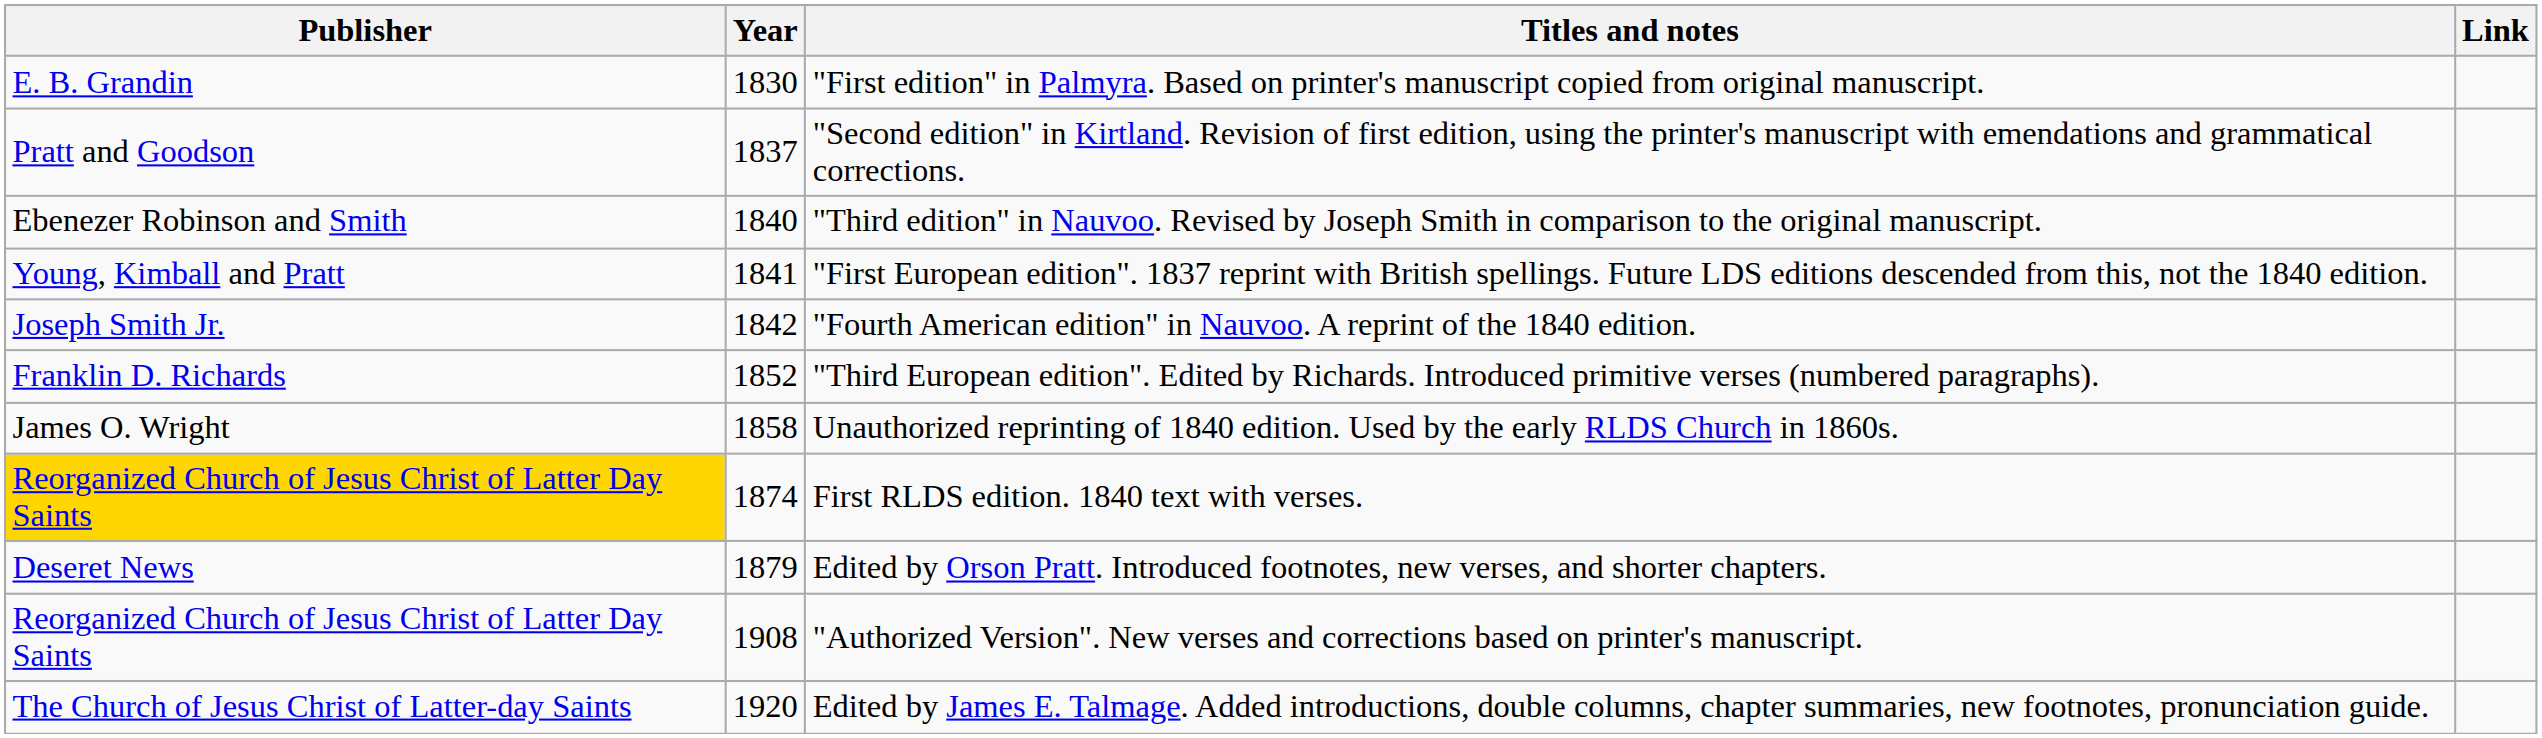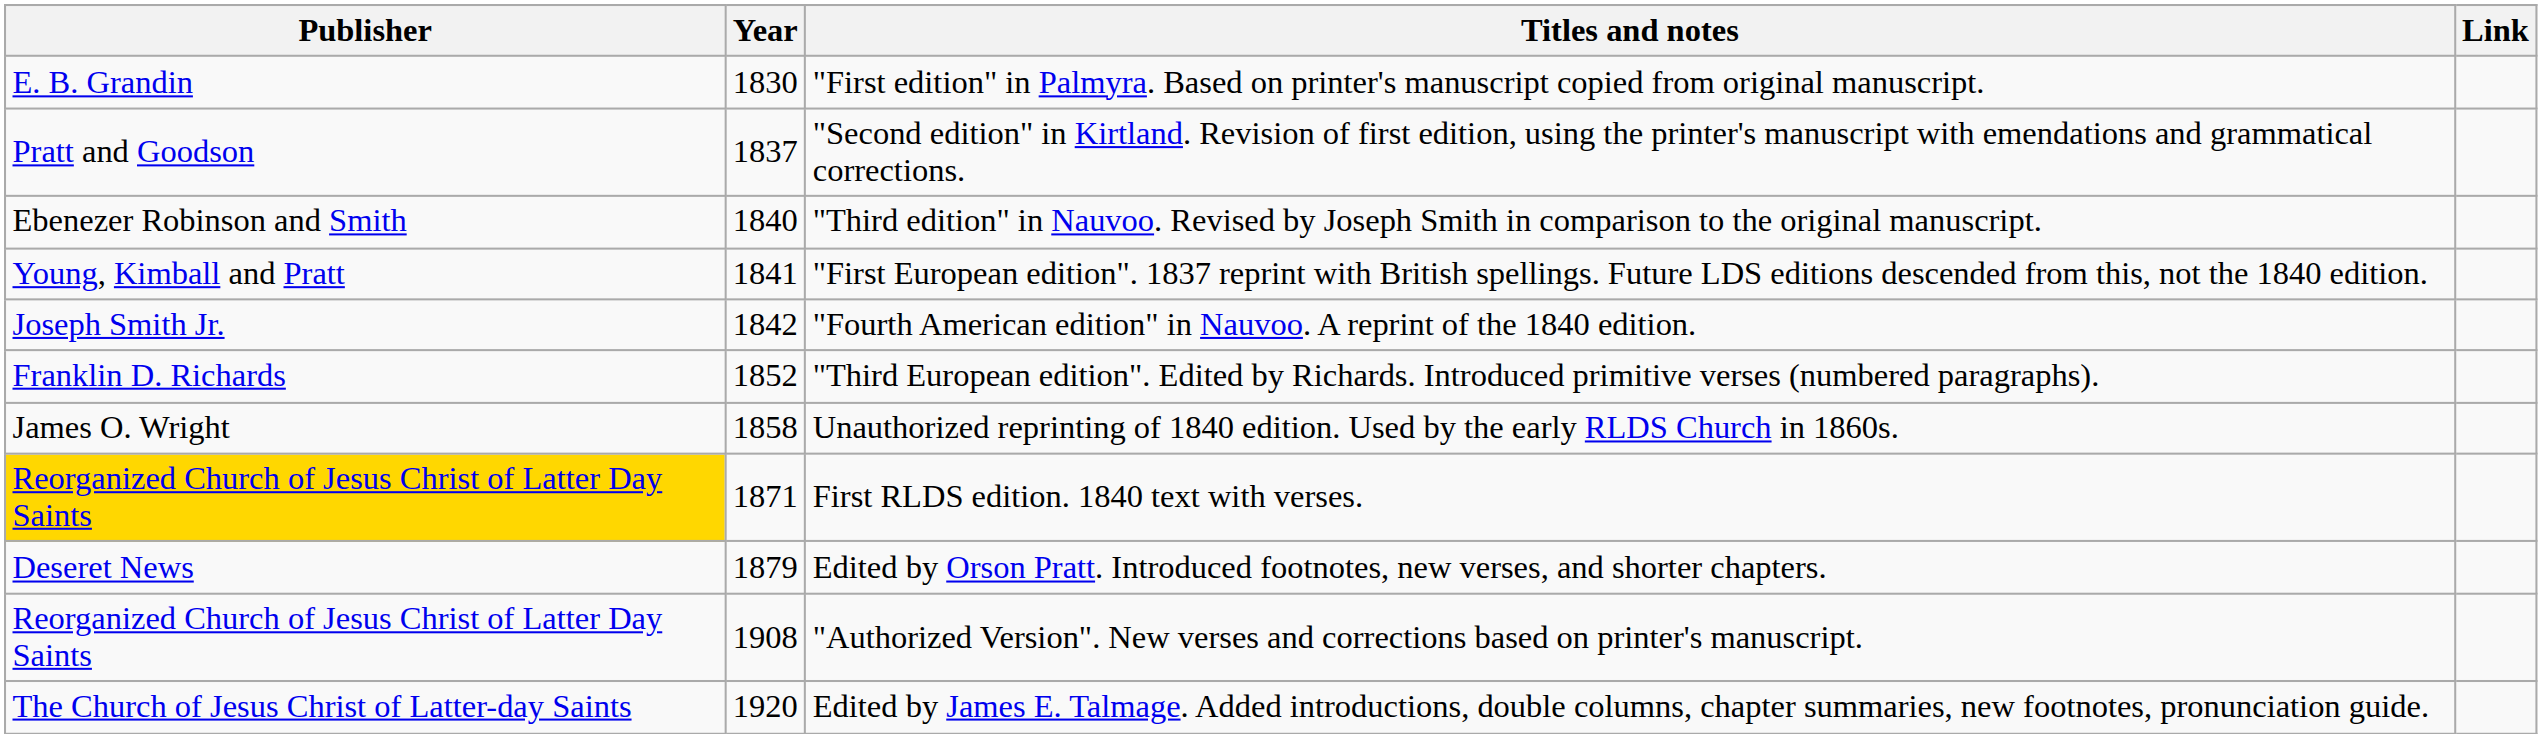First RLDS edition. 1840 text with verses. | Year: 1874 -> 1871
